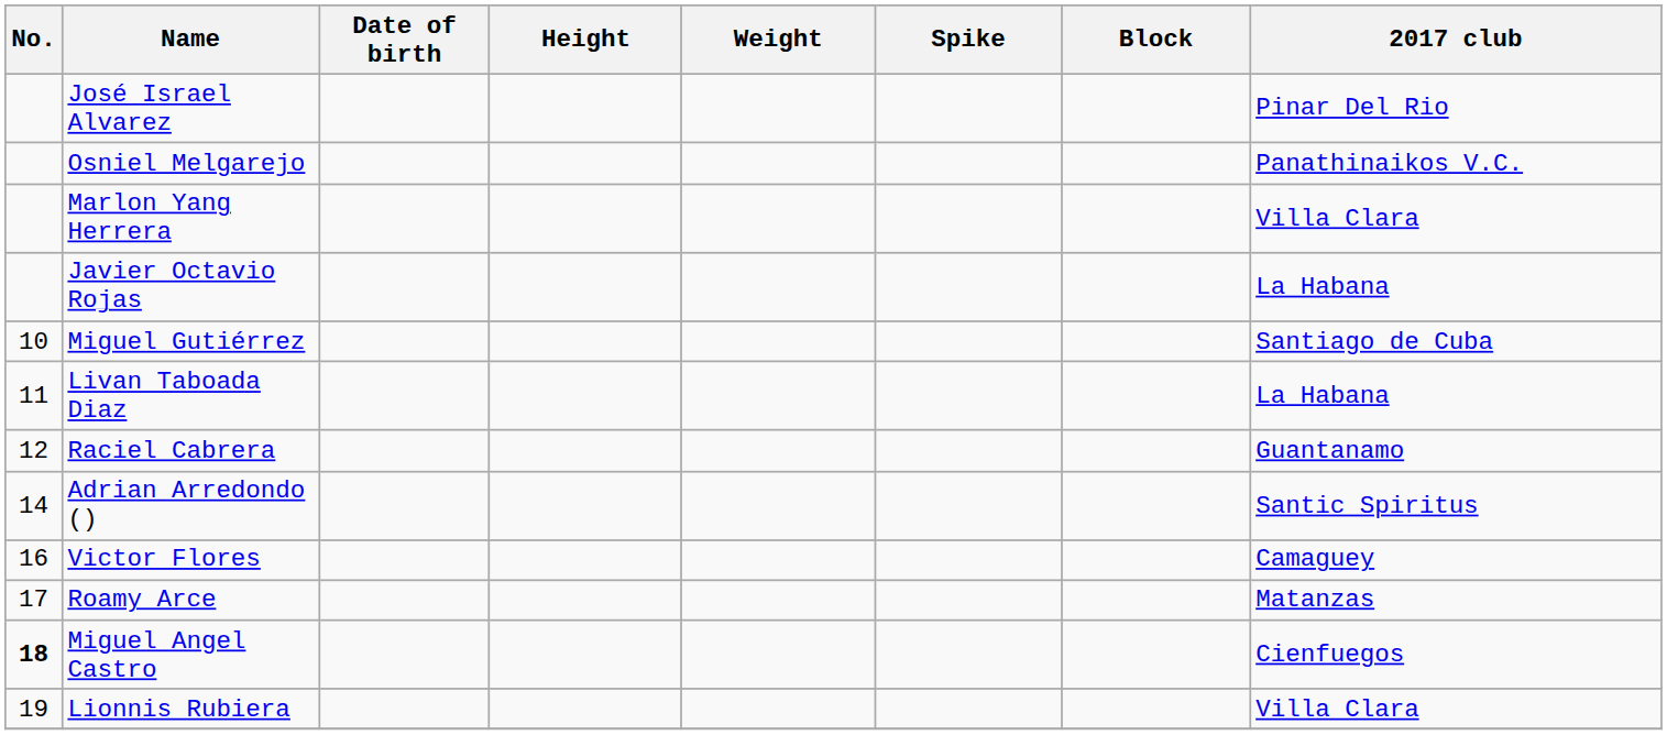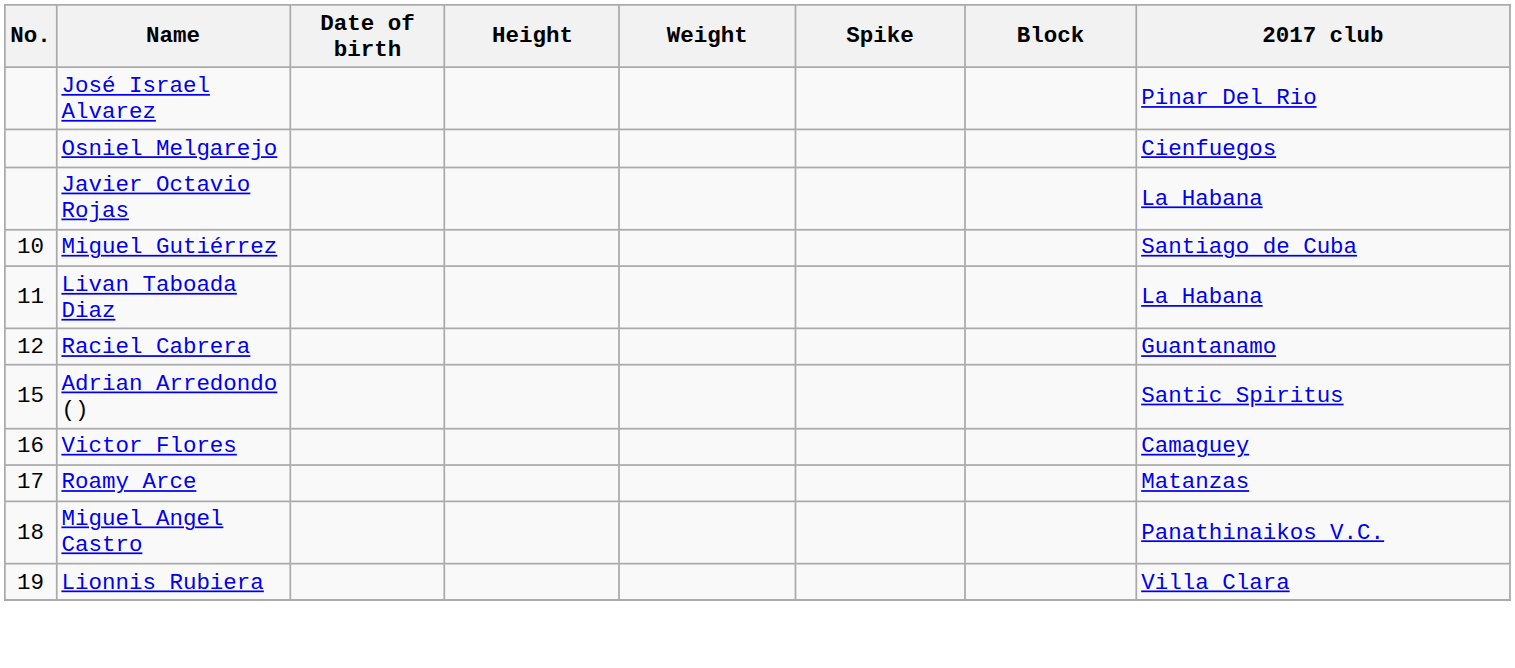Osniel Melgarejo | 2017 club: Panathinaikos V.C. -> Cienfuegos
- row: Marlon Yang Herrera | Villa Clara
Adrian Arredondo () | No.: 14 -> 15
Miguel Angel Castro | No.: bold -> normal
Miguel Angel Castro | 2017 club: Cienfuegos -> Panathinaikos V.C.
